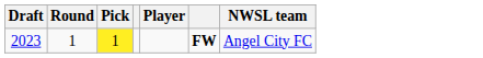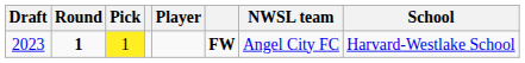+ column: School | Harvard-Westlake School
2023 | Round: normal -> bold
